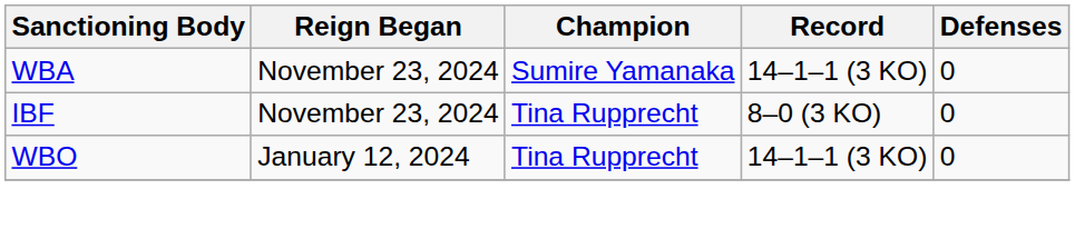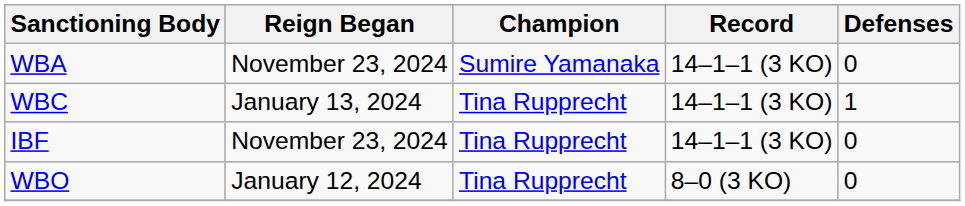+ row: WBC | January 13, 2024 | Tina Rupprecht | 14–1–1 (3 KO) | 1
IBF | Record: 8–0 (3 KO) -> 14–1–1 (3 KO)
WBO | Record: 14–1–1 (3 KO) -> 8–0 (3 KO)
